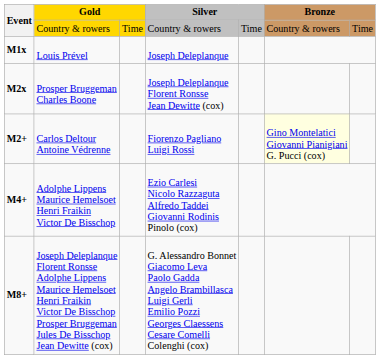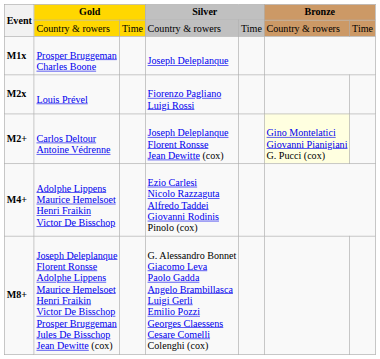M1x | column 2: Louis Prével -> Prosper Bruggeman Charles Boone
M2x | column 2: Prosper Bruggeman Charles Boone -> Louis Prével
M2x | column 4: Joseph Deleplanque Florent Ronsse Jean Dewitte (cox) -> Fiorenzo Pagliano Luigi Rossi
M2+ | column 4: Fiorenzo Pagliano Luigi Rossi -> Joseph Deleplanque Florent Ronsse Jean Dewitte (cox)
